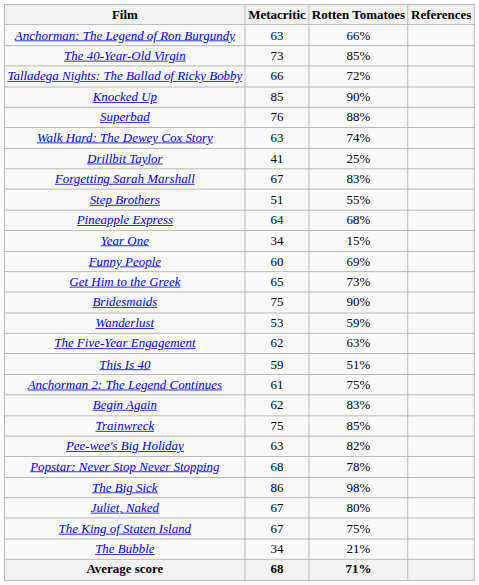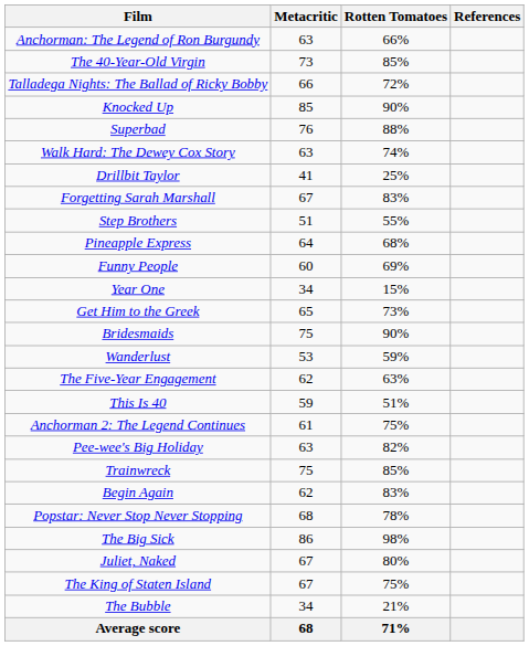rows swapped: Year One <-> Funny People
rows swapped: Begin Again <-> Pee-wee's Big Holiday
